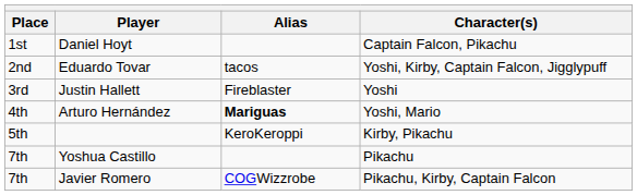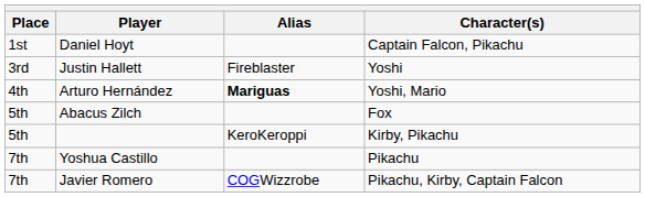- row: 2nd | Eduardo Tovar | tacos | Yoshi, Kirby, Captain Falcon, Jigglypuff
+ row: 5th | Abacus Zilch | Fox
